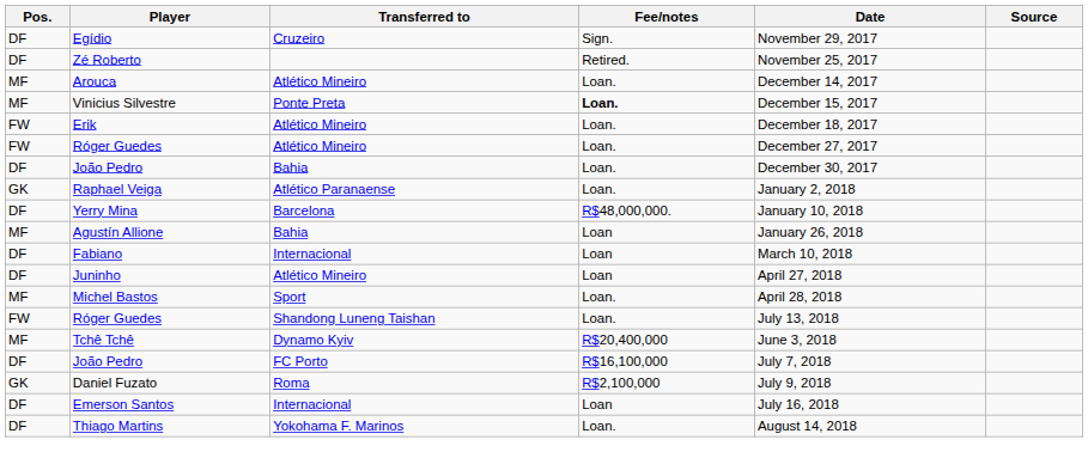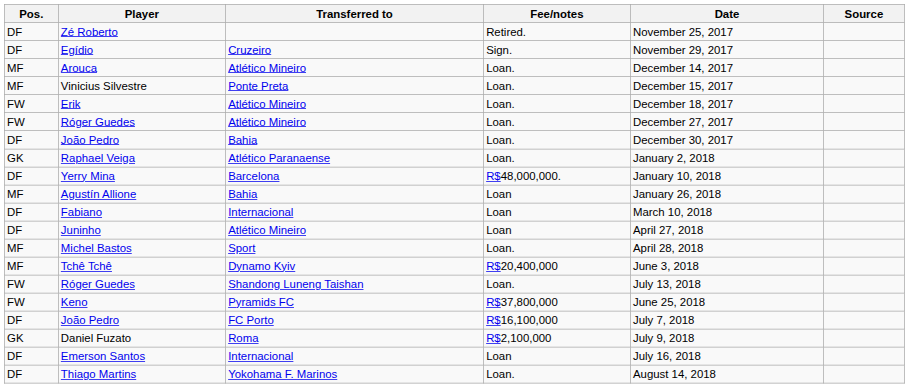rows swapped: Zé Roberto <-> Egídio
Vinicius Silvestre | Fee/notes: bold -> normal
rows swapped: Tchê Tchê <-> Róger Guedes / Shandong Luneng Taishan
+ row: FW | Keno | Pyramids FC | R$37,800,000 | June 25, 2018
